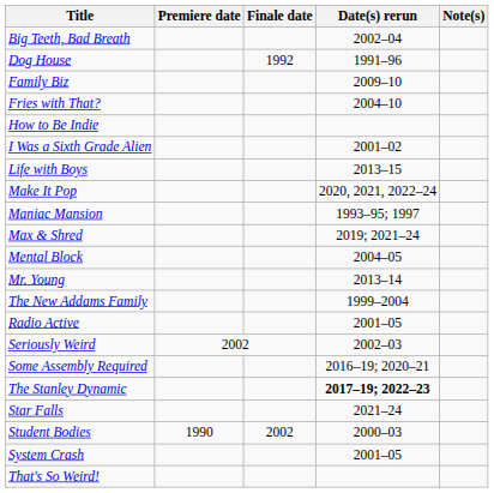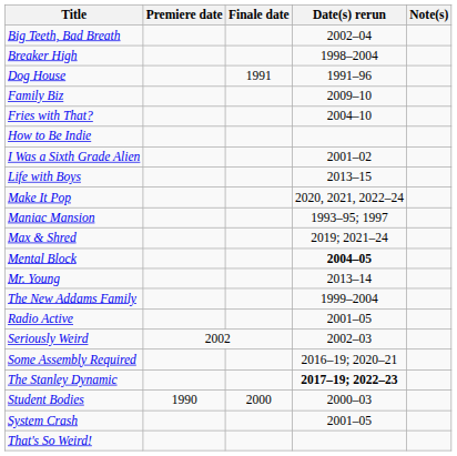+ row: Breaker High | 1998–2004
Dog House | Finale date: 1992 -> 1991
Mental Block | Date(s) rerun: normal -> bold
- row: Star Falls | 2021–24
Student Bodies | Finale date: 2002 -> 2000
